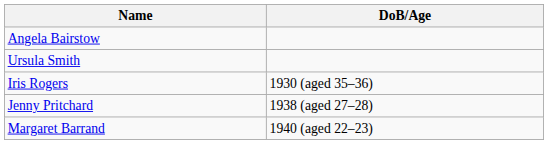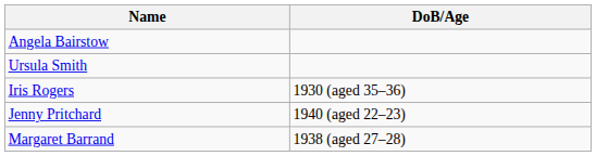Jenny Pritchard | DoB/Age: 1938 (aged 27–28) -> 1940 (aged 22–23)
Margaret Barrand | DoB/Age: 1940 (aged 22–23) -> 1938 (aged 27–28)
